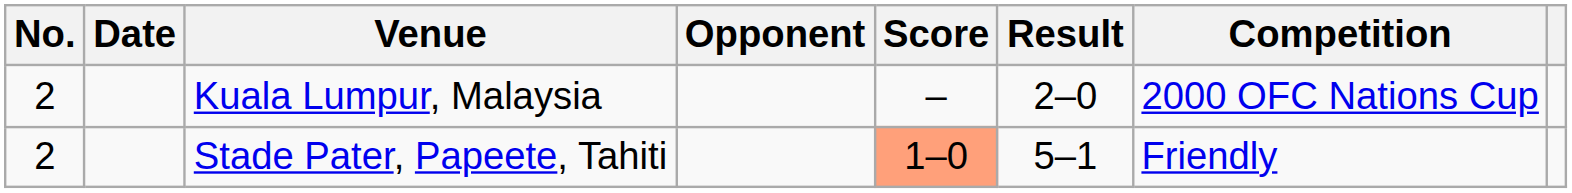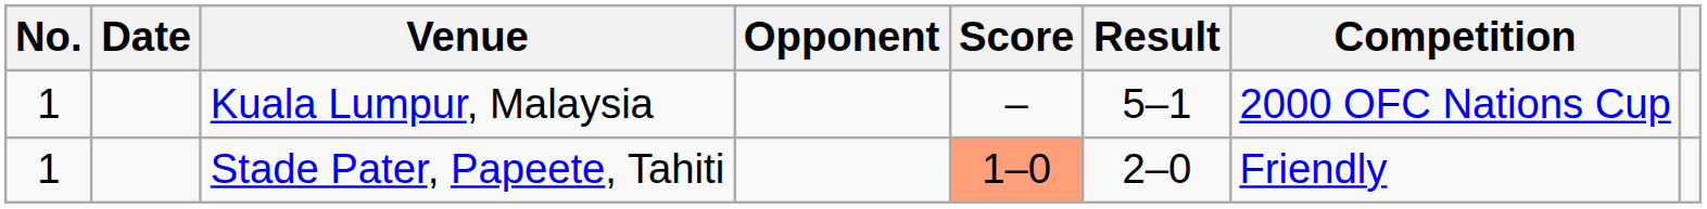Kuala Lumpur, Malaysia | No.: 2 -> 1
Kuala Lumpur, Malaysia | Result: 2–0 -> 5–1
Stade Pater, Papeete, Tahiti | No.: 2 -> 1
Stade Pater, Papeete, Tahiti | Result: 5–1 -> 2–0
